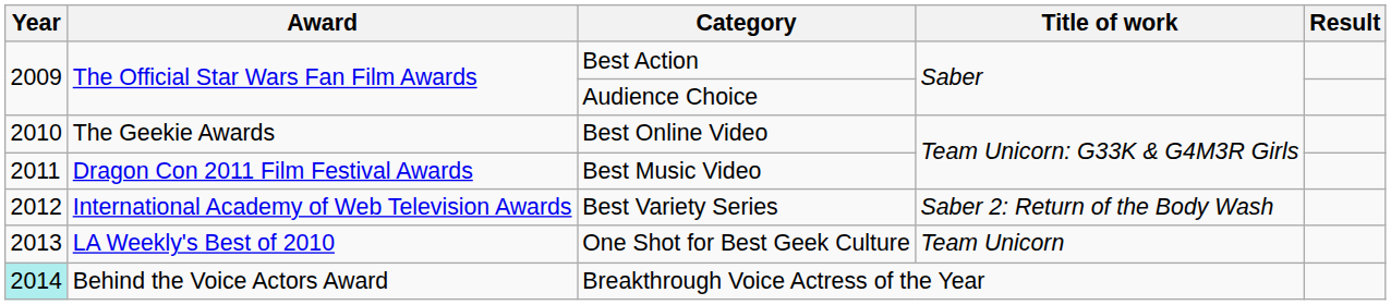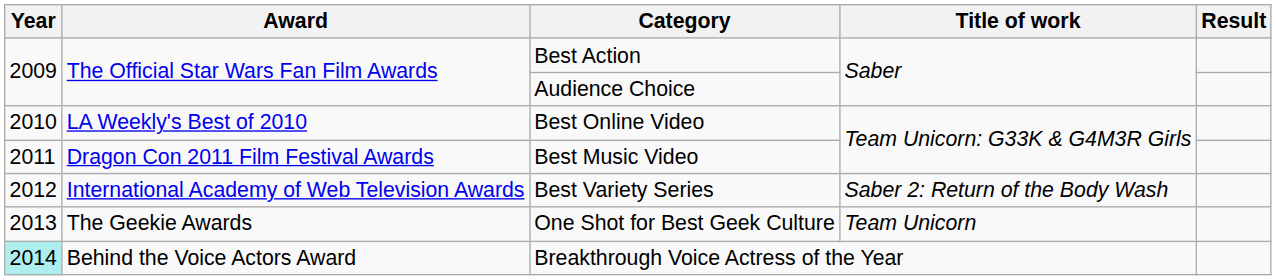Best Online Video | Award: The Geekie Awards -> LA Weekly's Best of 2010
One Shot for Best Geek Culture | Award: LA Weekly's Best of 2010 -> The Geekie Awards
